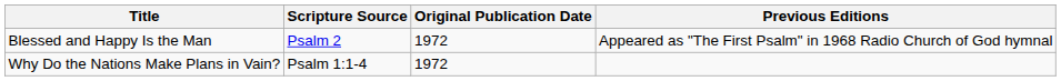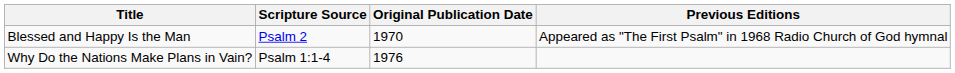Blessed and Happy Is the Man | Original Publication Date: 1972 -> 1970
Why Do the Nations Make Plans in Vain? | Original Publication Date: 1972 -> 1976
